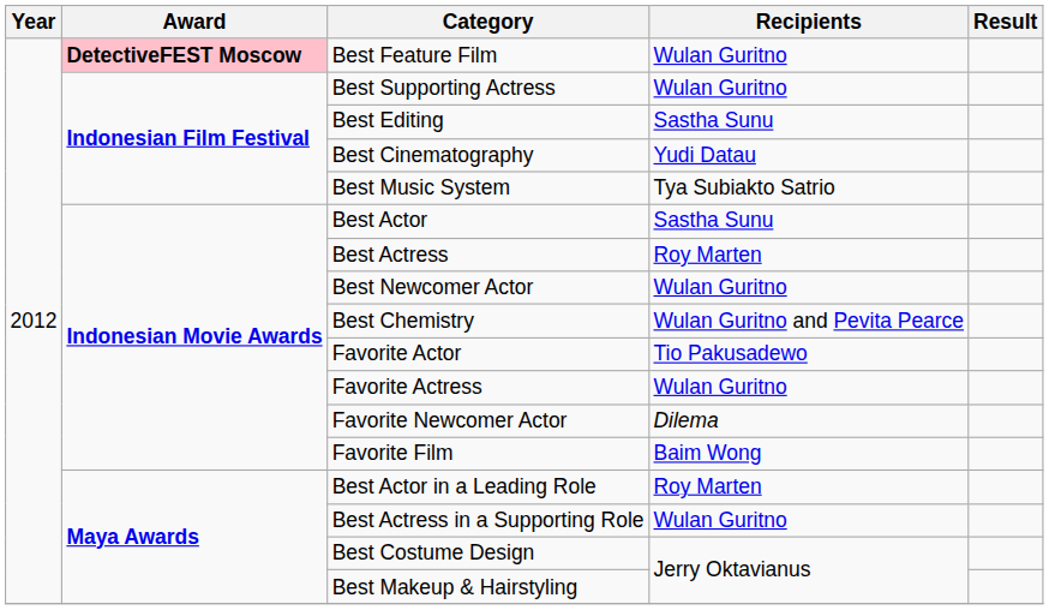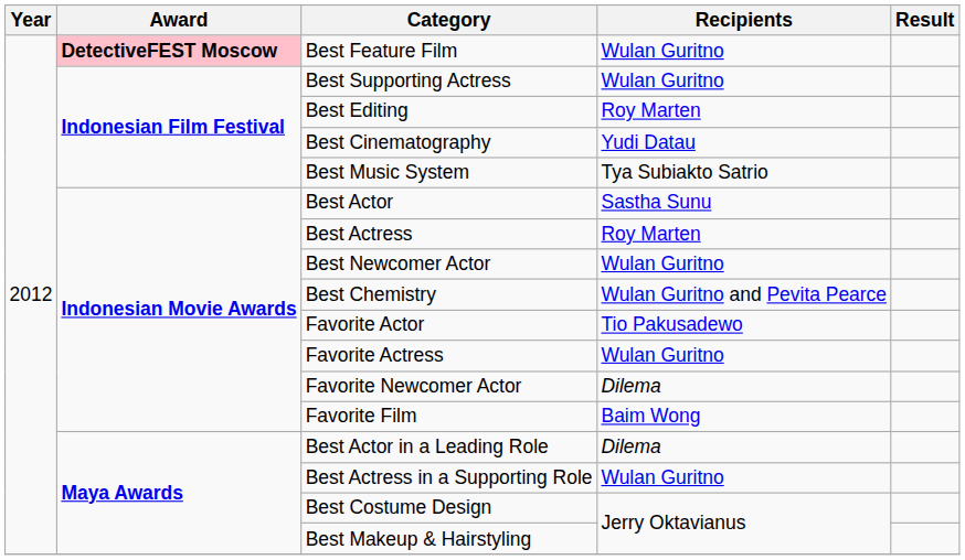Best Editing | Recipients: Sastha Sunu -> Roy Marten
Best Actor in a Leading Role | Recipients: Roy Marten -> Dilema
